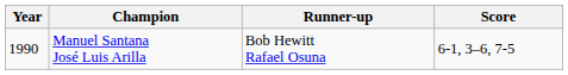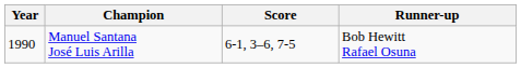columns swapped: Runner-up <-> Score
